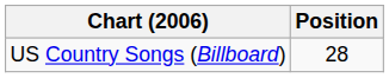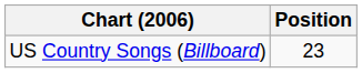US Country Songs (Billboard) | Position: 28 -> 23
